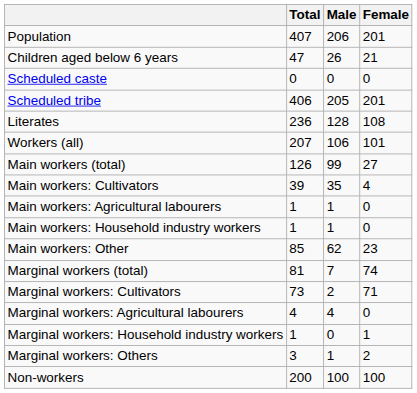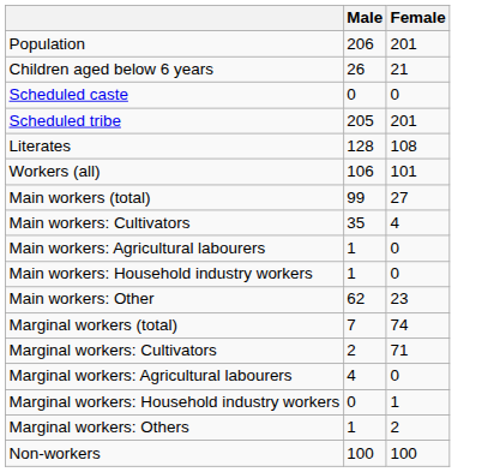- column: Total | 407 | 47 | 0 | 406 | 236 | 207 | 126 | 39 | 1 | 1 | 85 | 81 | 73 | 4 | 1 | 3 | 200
